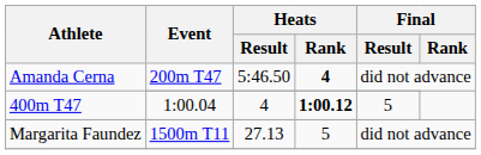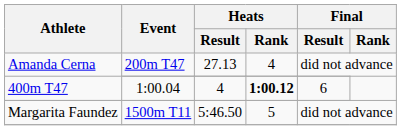Amanda Cerna / 200m T47 | Heats / Result: 5:46.50 -> 27.13
Amanda Cerna / 200m T47 | Heats / Rank: bold -> normal
400m T47 | Final / Result: 5 -> 6
Margarita Faundez | Heats / Result: 27.13 -> 5:46.50
